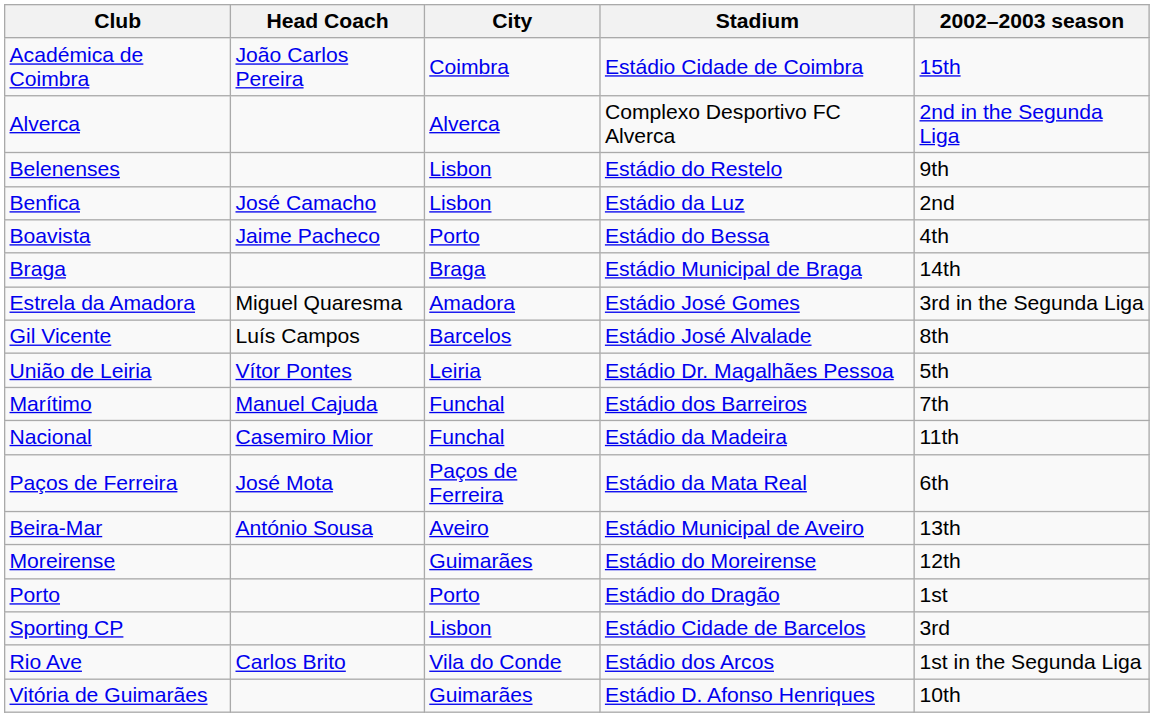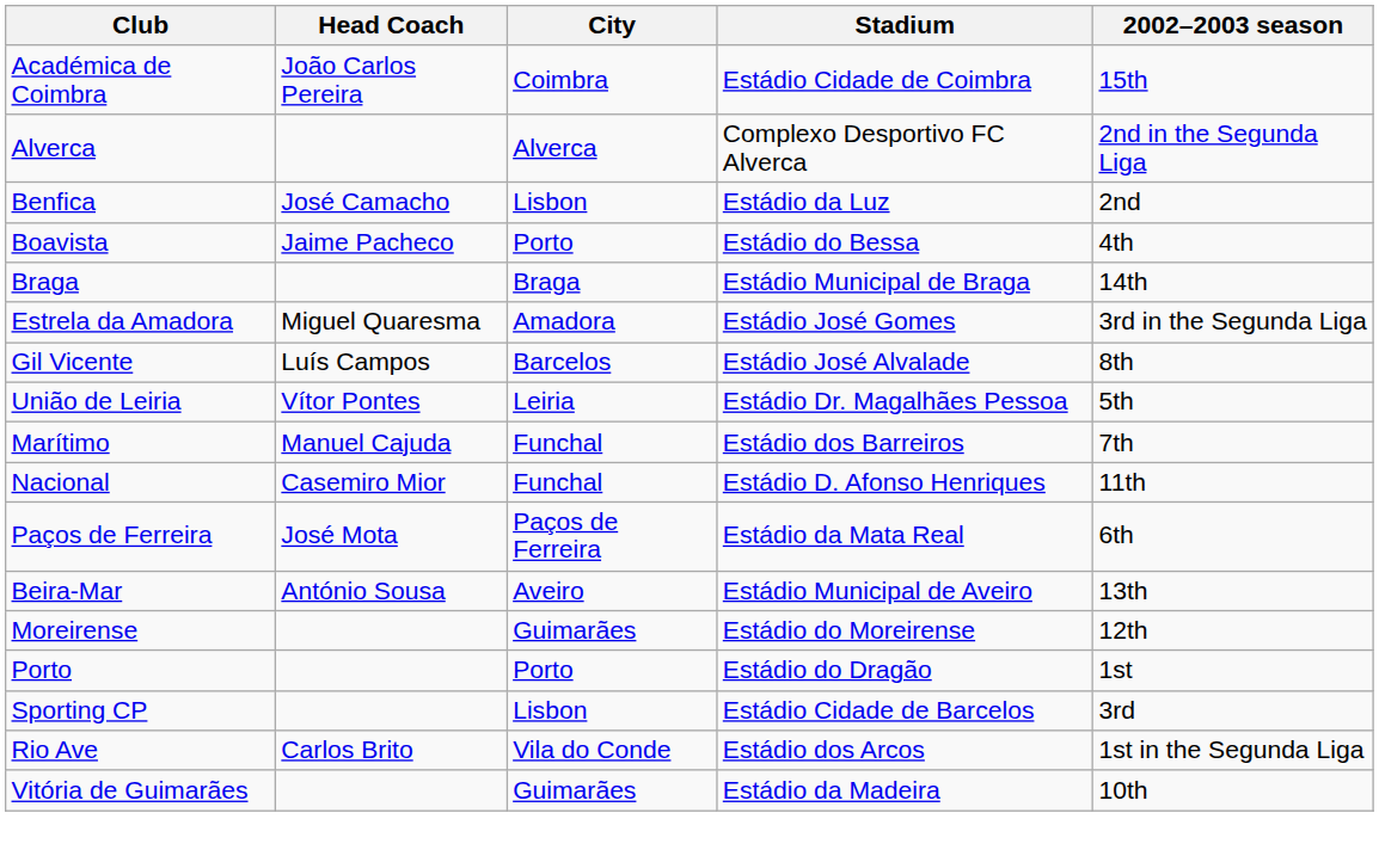- row: Belenenses | Lisbon | Estádio do Restelo | 9th
Nacional | Stadium: Estádio da Madeira -> Estádio D. Afonso Henriques
Vitória de Guimarães | Stadium: Estádio D. Afonso Henriques -> Estádio da Madeira
